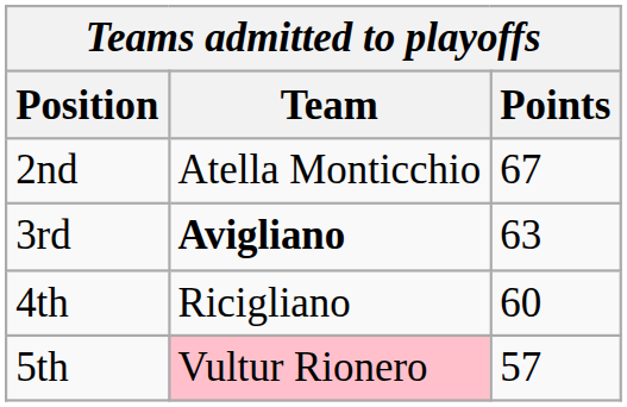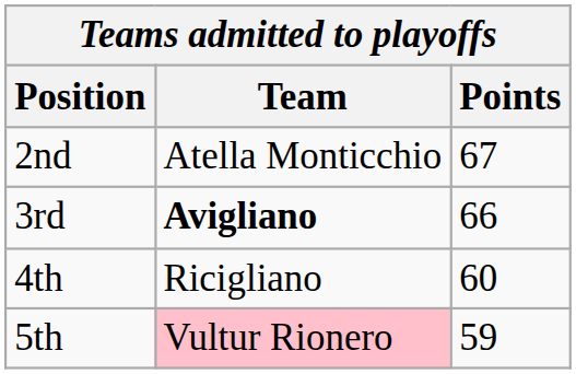3rd | Points: 63 -> 66
5th | Points: 57 -> 59
